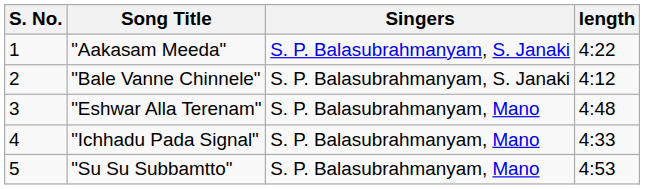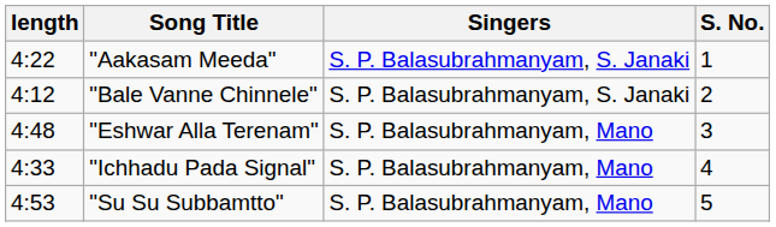columns swapped: S. No. <-> length
